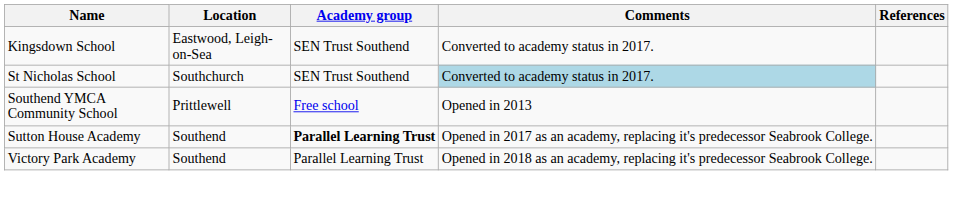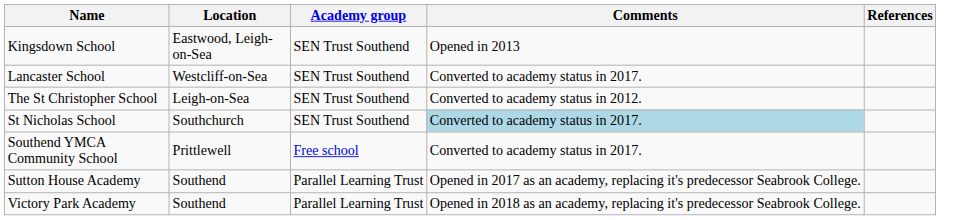Kingsdown School | Comments: Converted to academy status in 2017. -> Opened in 2013
+ row: Lancaster School | Westcliff-on-Sea | SEN Trust Southend | Converted to academy status in 2017.
+ row: The St Christopher School | Leigh-on-Sea | SEN Trust Southend | Converted to academy status in 2012.
Southend YMCA Community School | Comments: Opened in 2013 -> Converted to academy status in 2017.
Sutton House Academy | Academy group: bold -> normal
